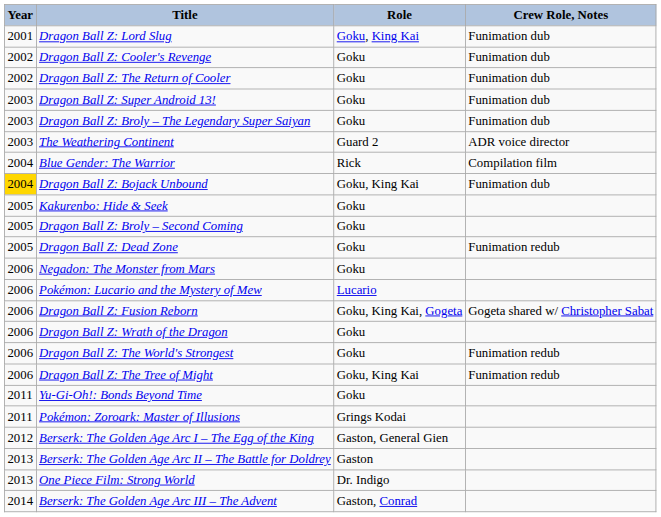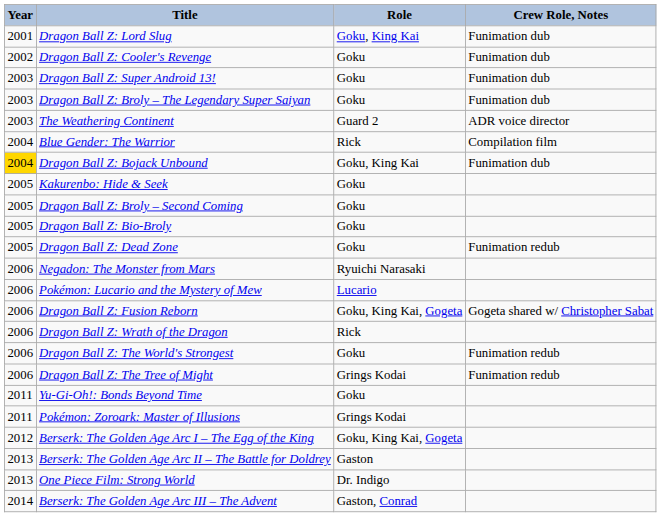- row: 2002 | Dragon Ball Z: The Return of Cooler | Goku | Funimation dub
+ row: 2005 | Dragon Ball Z: Bio-Broly | Goku
Negadon: The Monster from Mars | Role: Goku -> Ryuichi Narasaki
Dragon Ball Z: Wrath of the Dragon | Role: Goku -> Rick
Dragon Ball Z: The Tree of Might | Role: Goku, King Kai -> Grings Kodai
Berserk: The Golden Age Arc I – The Egg of the King | Role: Gaston, General Gien -> Goku, King Kai, Gogeta
